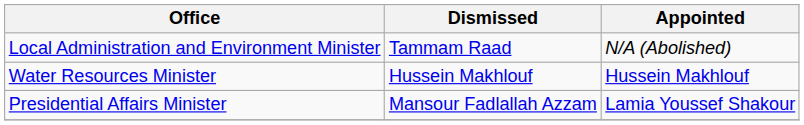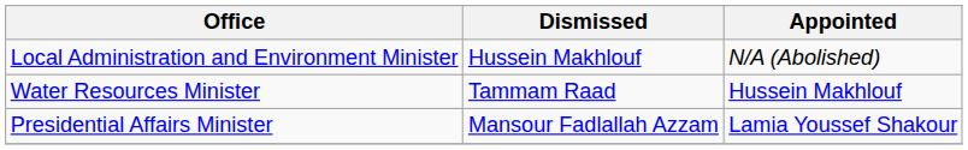Local Administration and Environment Minister | Dismissed: Tammam Raad -> Hussein Makhlouf
Water Resources Minister | Dismissed: Hussein Makhlouf -> Tammam Raad
